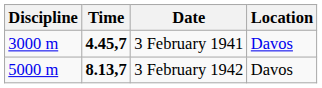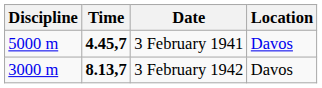3 February 1941 | Discipline: 3000 m -> 5000 m
3 February 1942 | Discipline: 5000 m -> 3000 m
